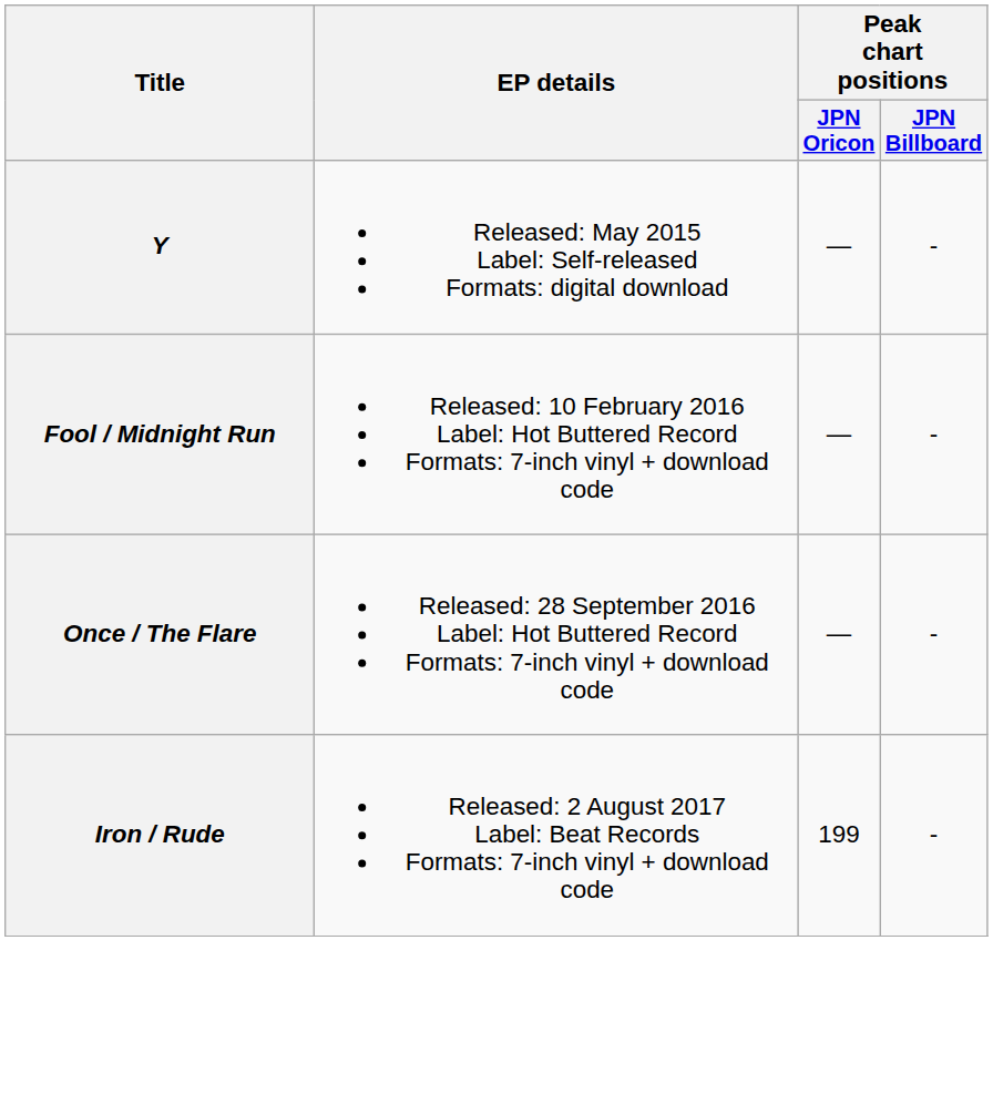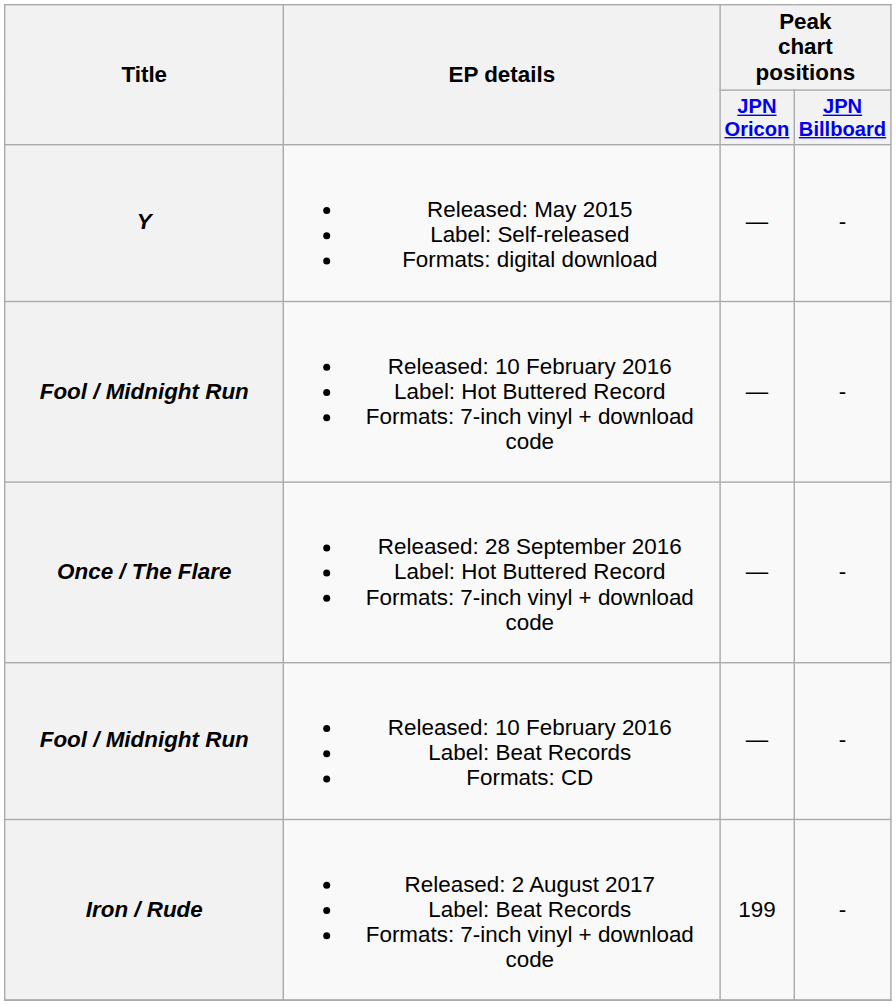+ row: Fool / Midnight Run | Released: 10 February 2016 Label: Beat Records Formats: CD | — | -
